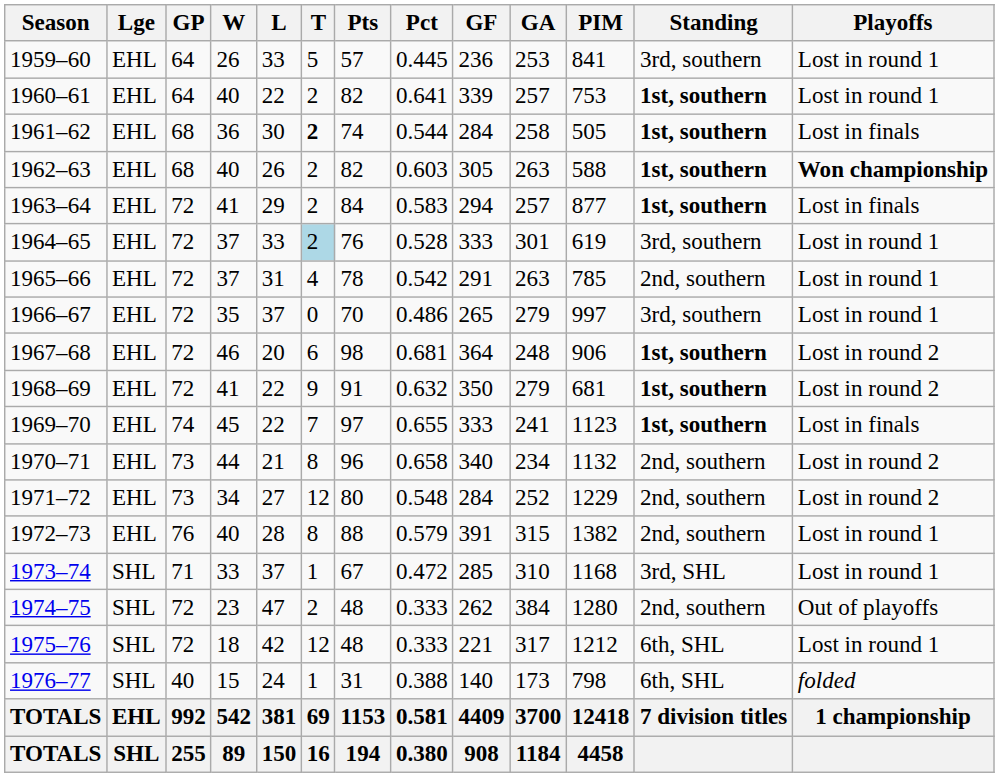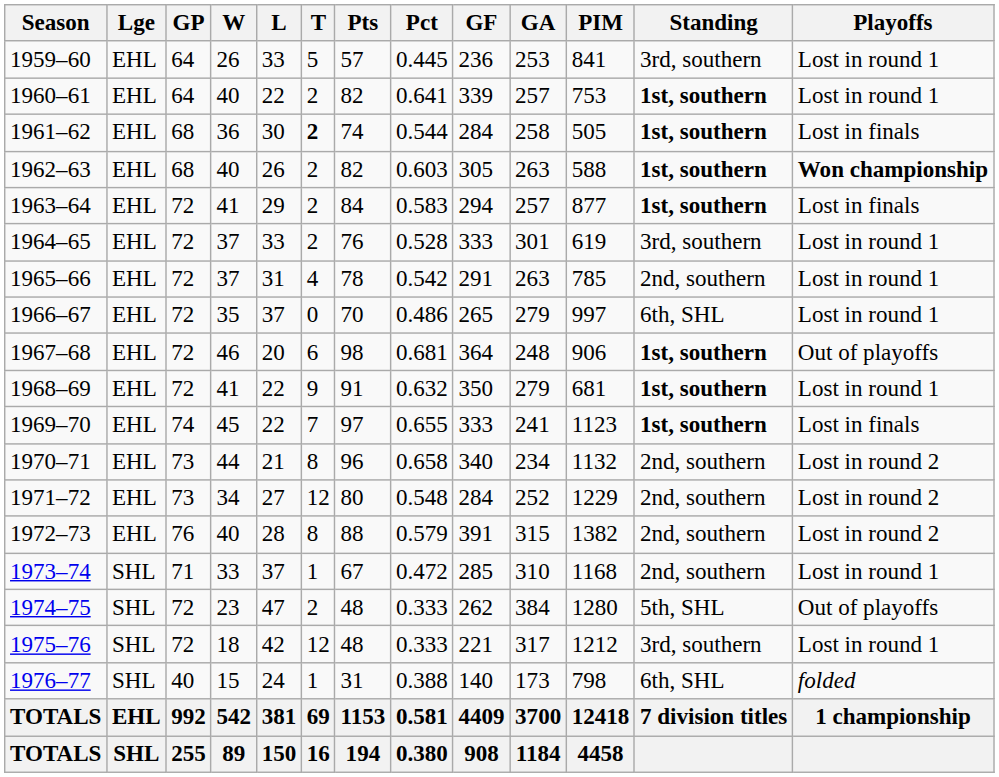1964–65 | T: lightblue background -> no background
1966–67 | Standing: 3rd, southern -> 6th, SHL
1967–68 | Playoffs: Lost in round 2 -> Out of playoffs
1968–69 | Playoffs: Lost in round 2 -> Lost in round 1
1972–73 | Playoffs: Lost in round 1 -> Lost in round 2
1973–74 | Standing: 3rd, SHL -> 2nd, southern
1974–75 | Standing: 2nd, southern -> 5th, SHL
1975–76 | Standing: 6th, SHL -> 3rd, southern
